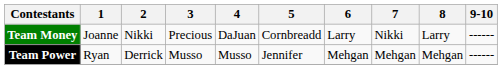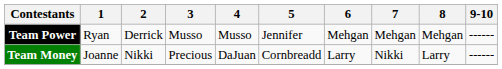rows swapped: Team Money <-> Team Power
